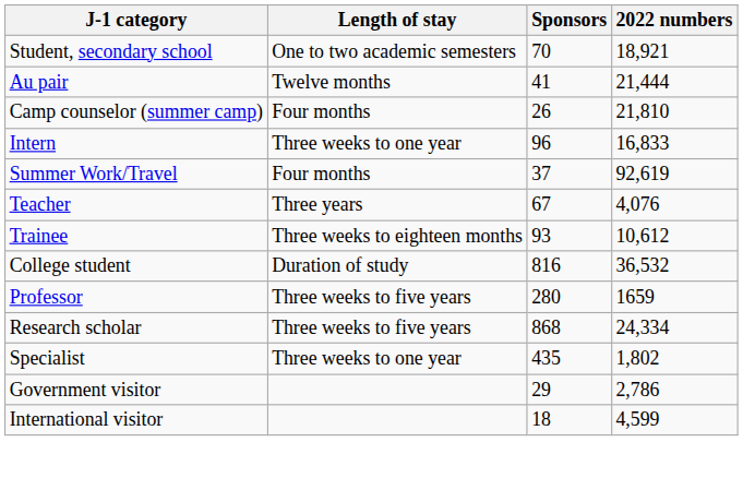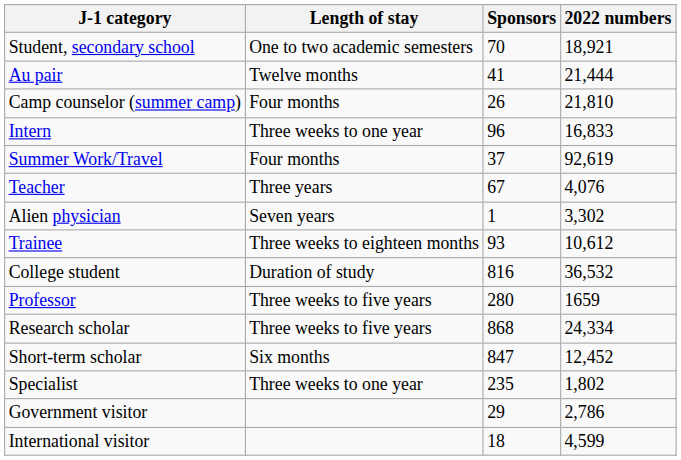+ row: Alien physician | Seven years | 1 | 3,302
+ row: Short-term scholar | Six months | 847 | 12,452
Specialist | Sponsors: 435 -> 235
